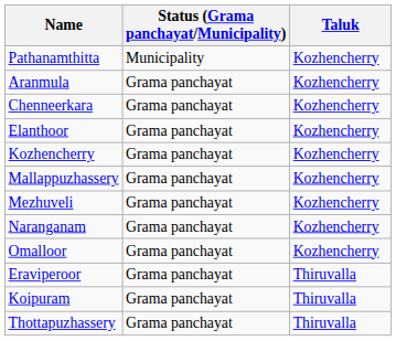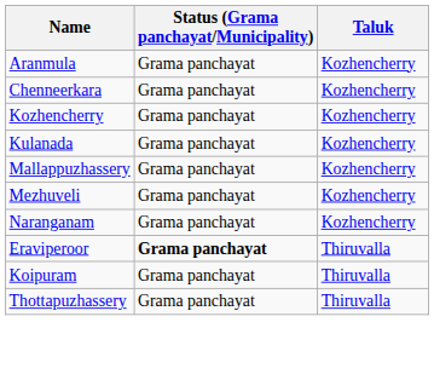- row: Pathanamthitta | Municipality | Kozhencherry
- row: Elanthoor | Grama panchayat | Kozhencherry
+ row: Kulanada | Grama panchayat | Kozhencherry
- row: Omalloor | Grama panchayat | Kozhencherry
Eraviperoor | Status (Grama panchayat/Municipality): normal -> bold
